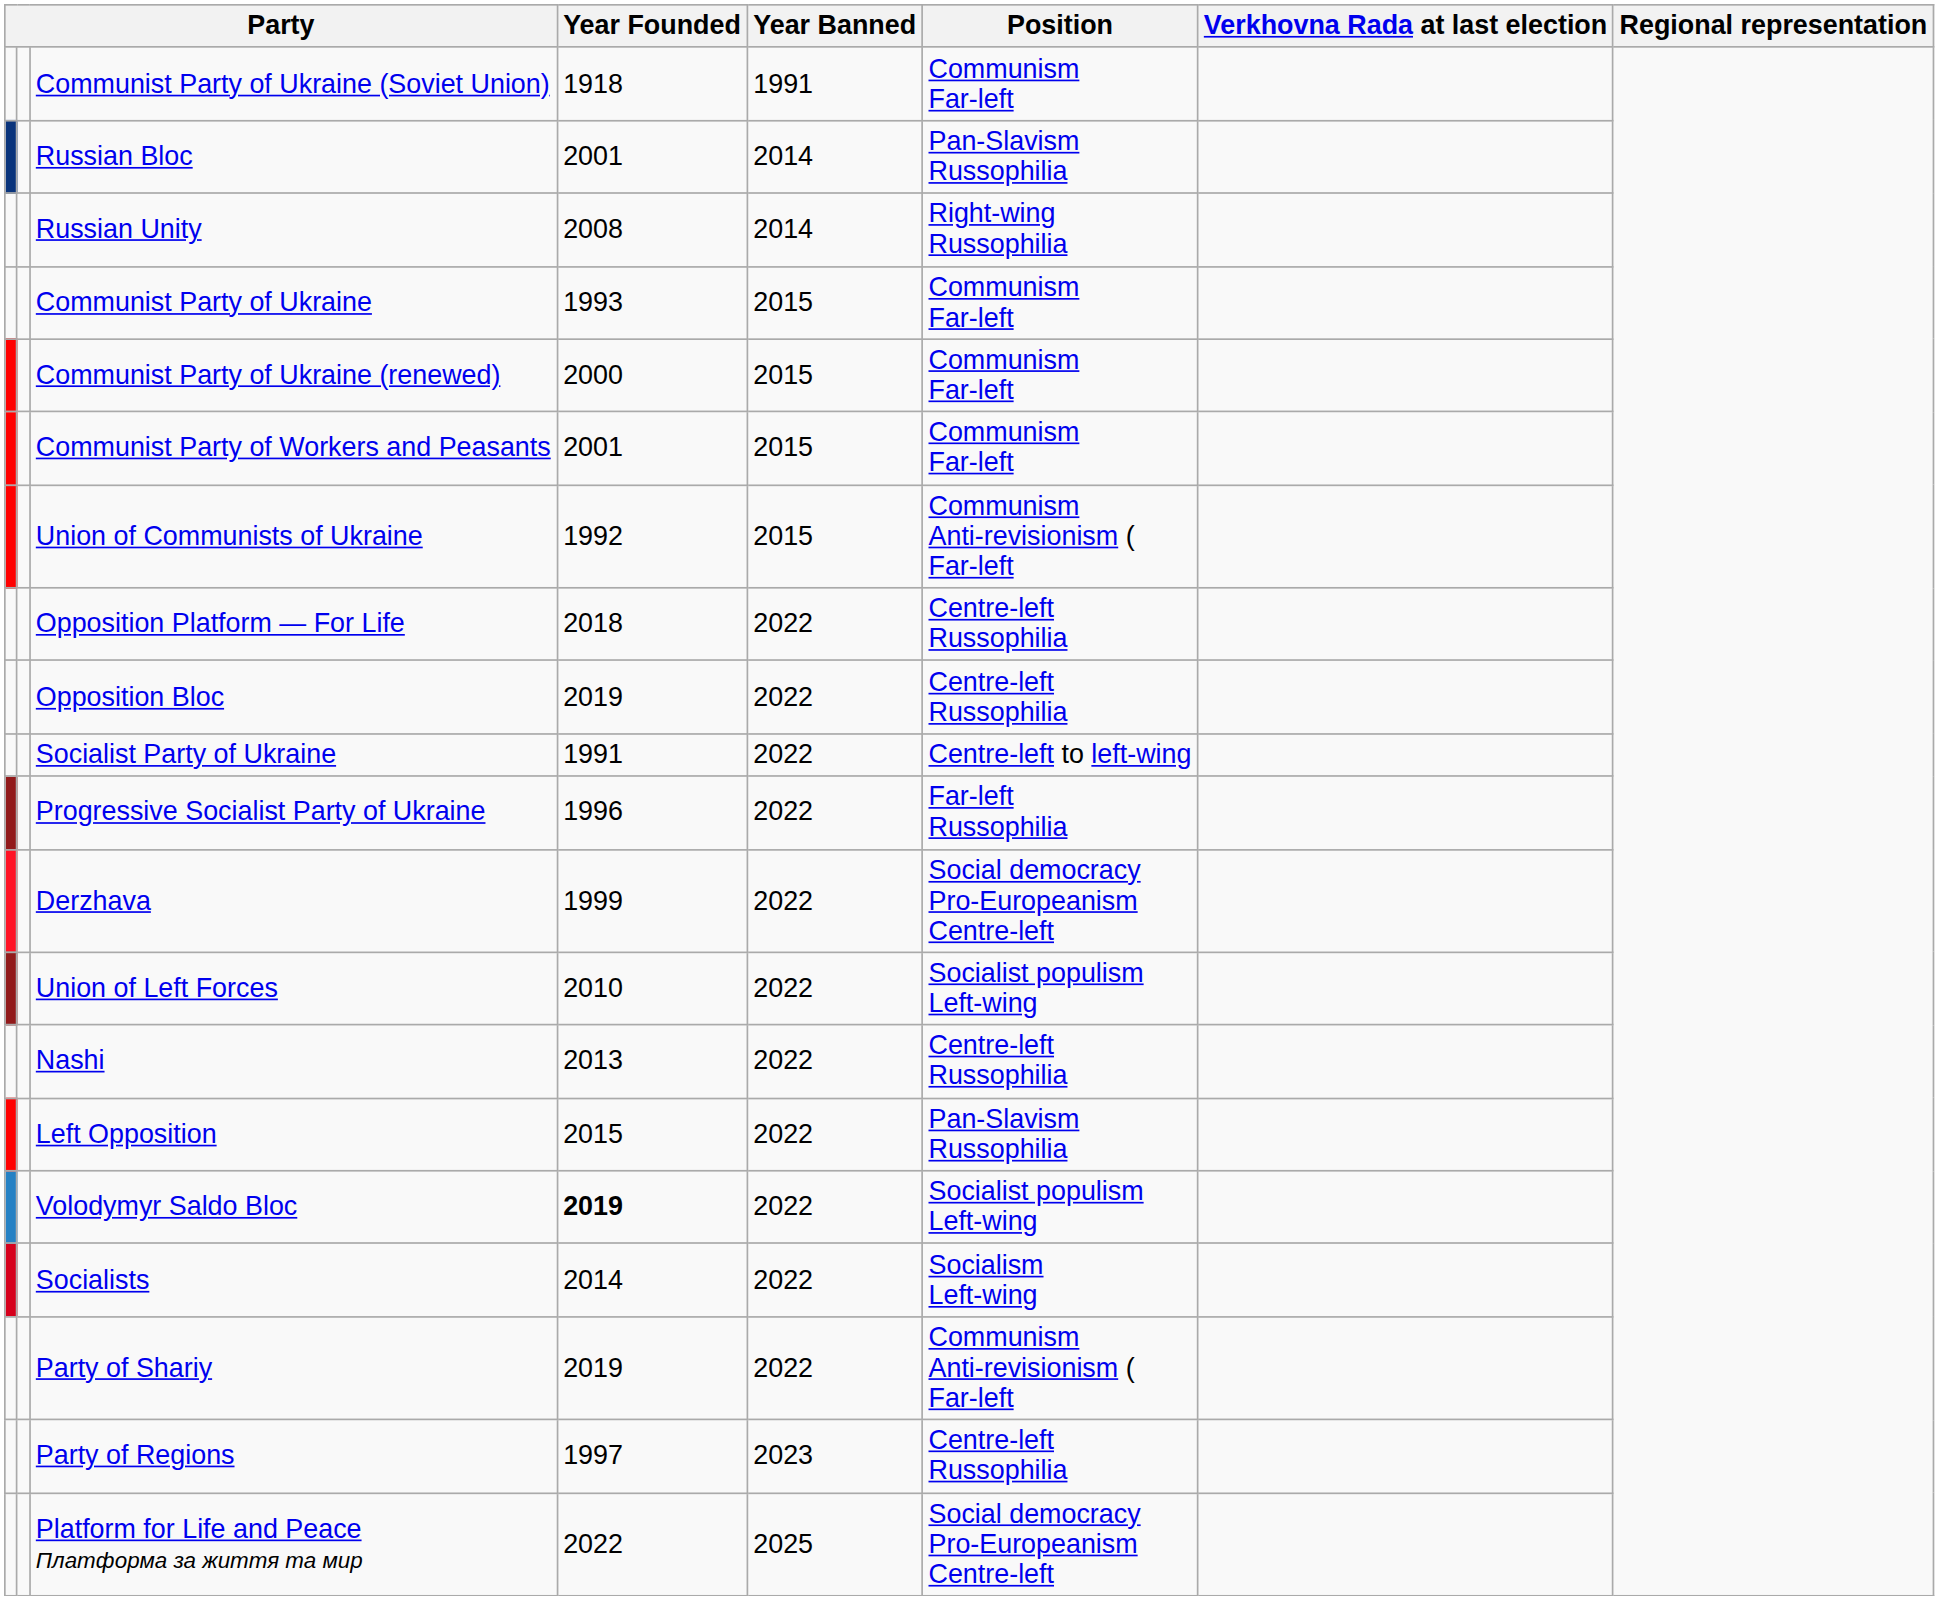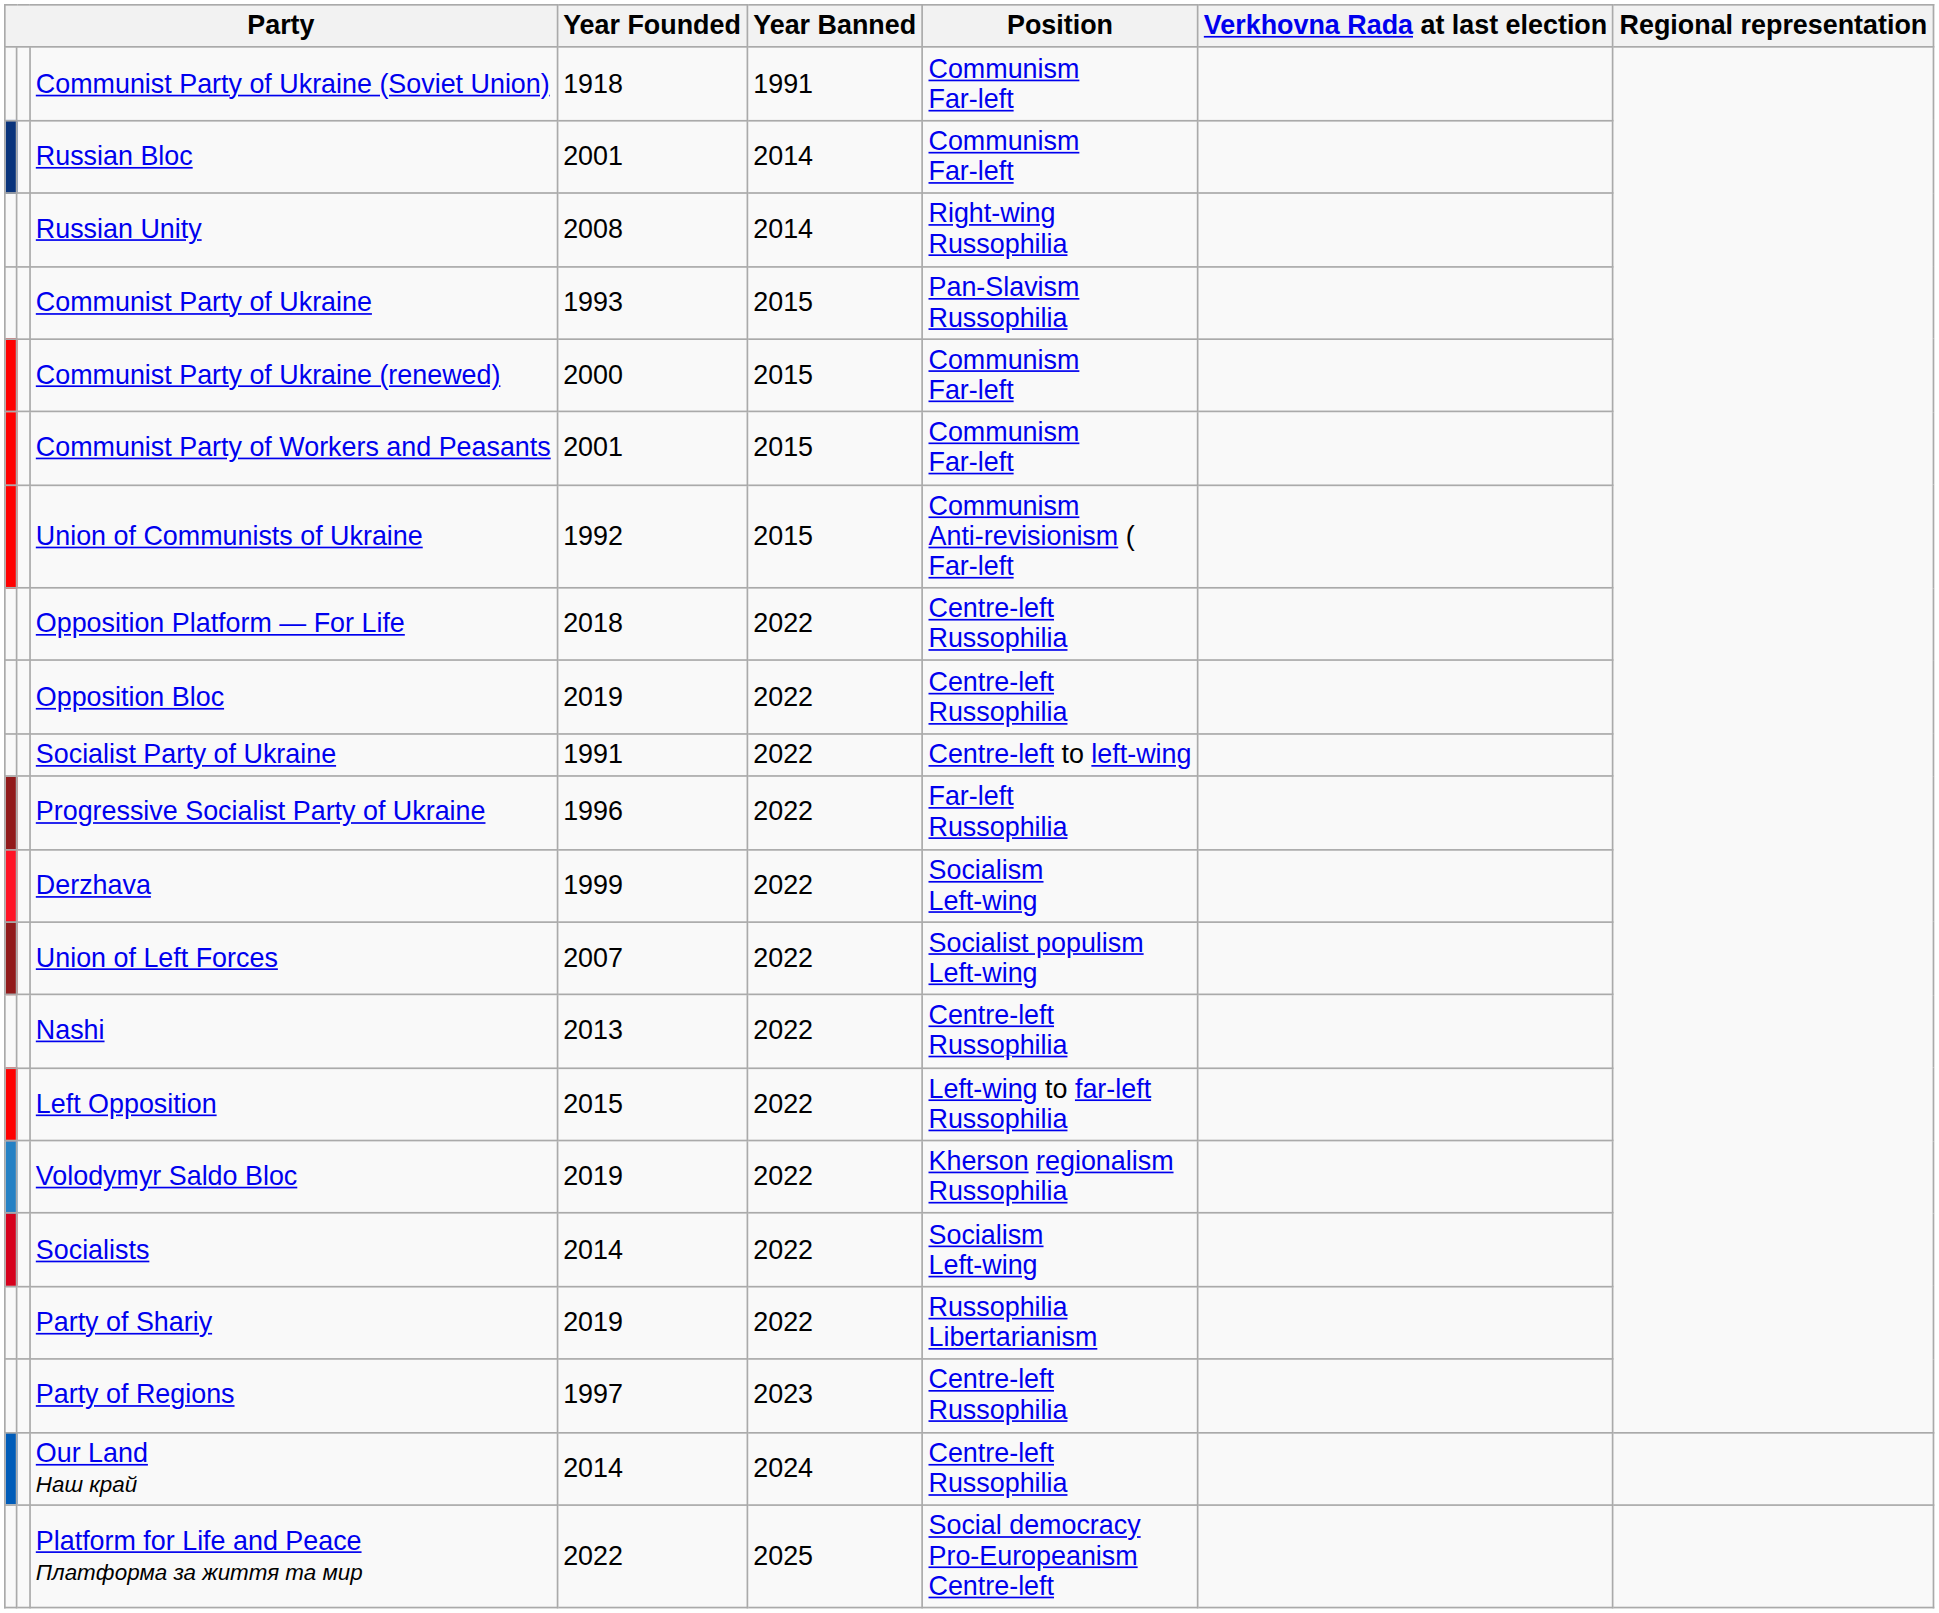Russian Bloc | Position: Pan-Slavism Russophilia -> Communism Far-left
Communist Party of Ukraine | Position: Communism Far-left -> Pan-Slavism Russophilia
Derzhava | Position: Social democracy Pro-Europeanism Centre-left -> Socialism Left-wing
Union of Left Forces | Year Founded: 2010 -> 2007
Left Opposition | Position: Pan-Slavism Russophilia -> Left-wing to far-left Russophilia
Volodymyr Saldo Bloc | Year Founded: bold -> normal
Volodymyr Saldo Bloc | Position: Socialist populism Left-wing -> Kherson regionalism Russophilia
Party of Shariy | Position: Communism Anti-revisionism ( Far-left -> Russophilia Libertarianism
+ row: Our Land Наш край | 2014 | 2024 | Centre-left Russophilia
